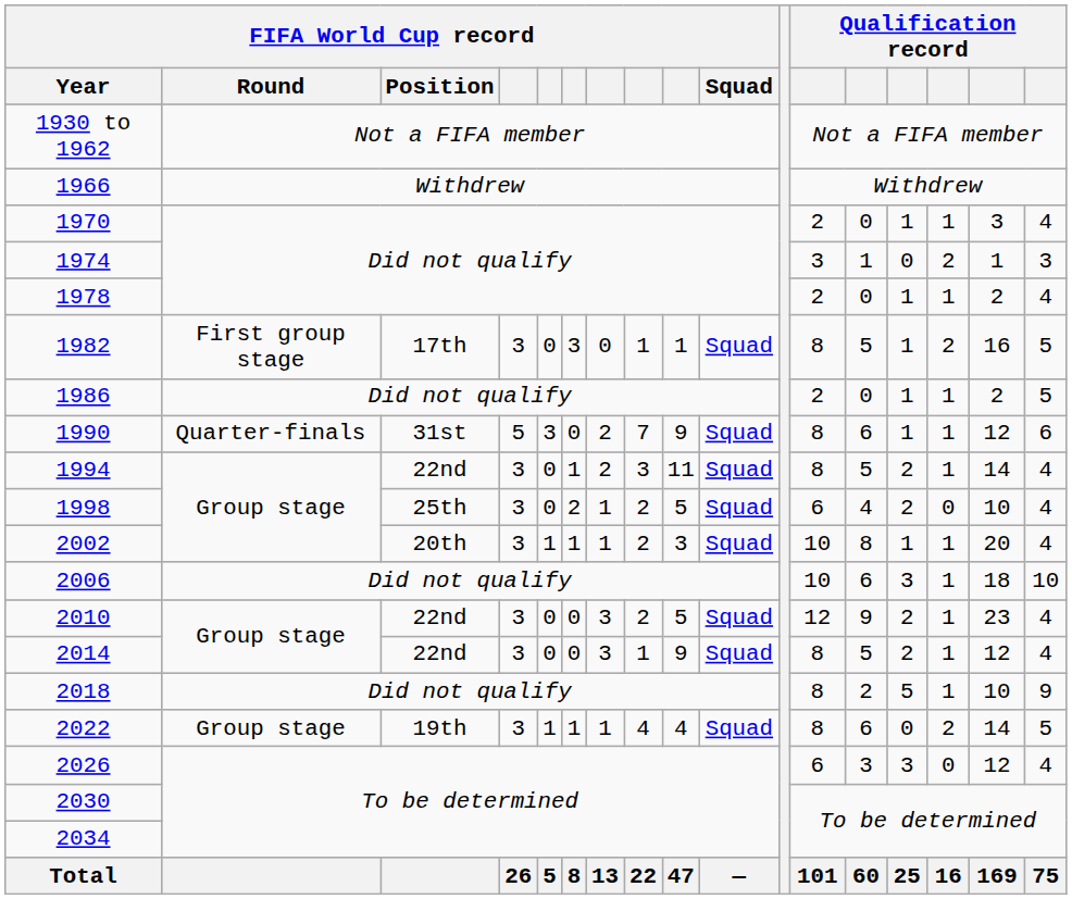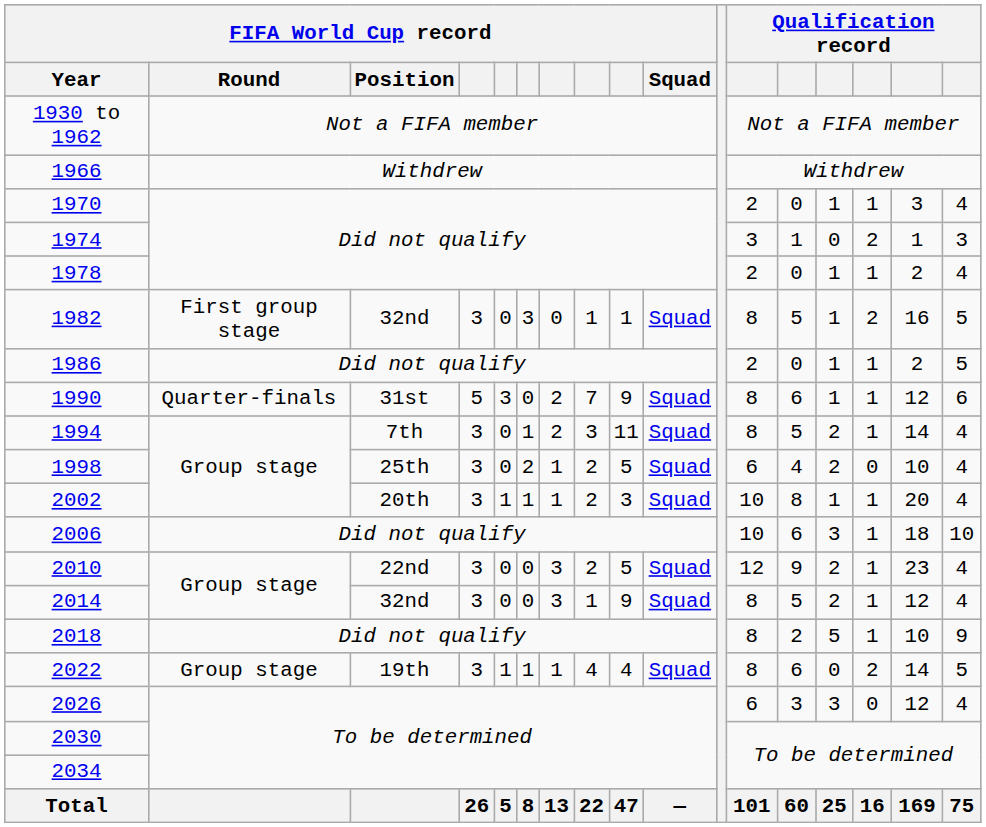1982 | FIFA World Cup record / Position: 17th -> 32nd
1994 | FIFA World Cup record / Position: 22nd -> 7th
2014 | FIFA World Cup record / Position: 22nd -> 32nd
